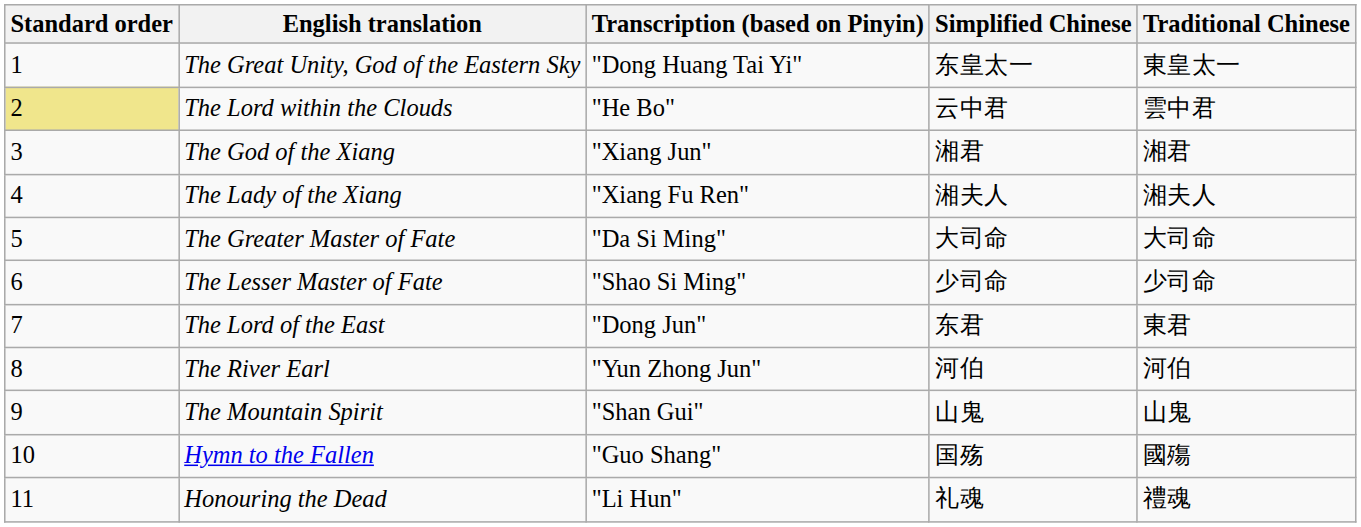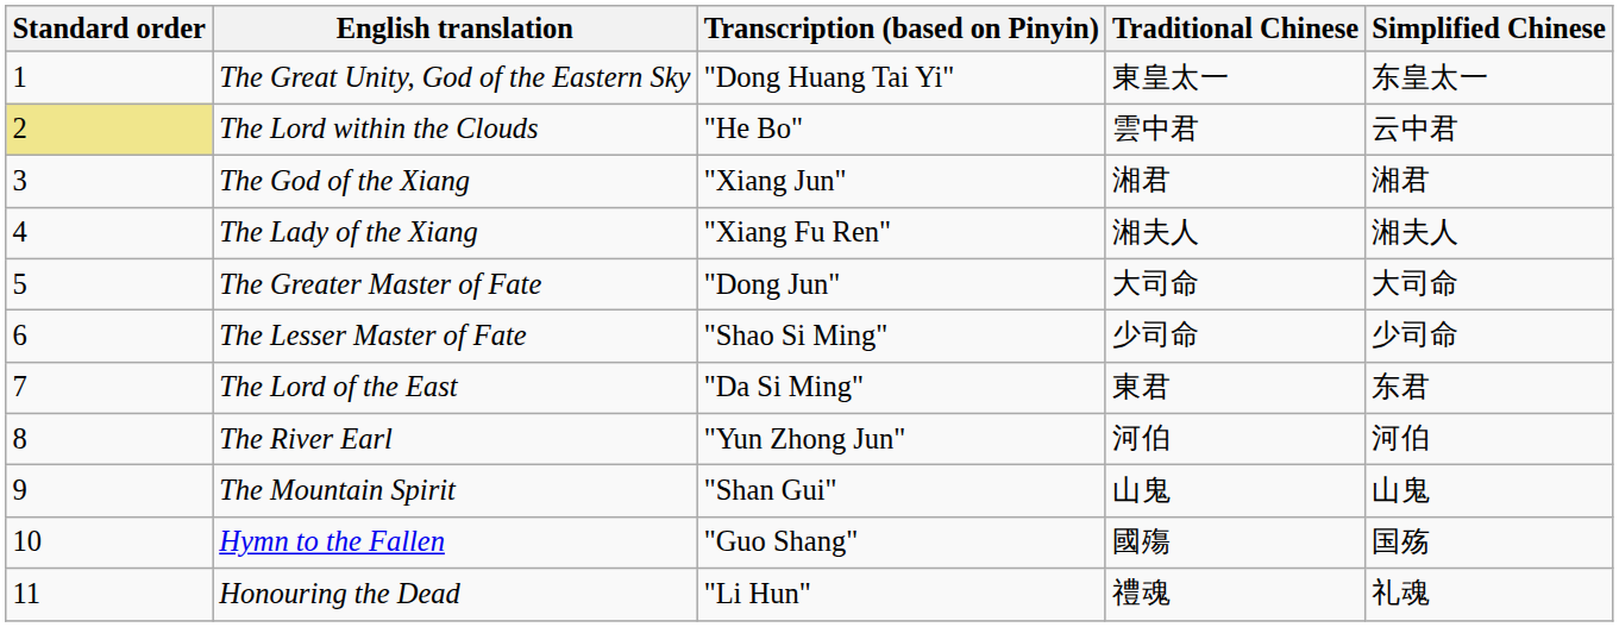columns swapped: Traditional Chinese <-> Simplified Chinese
The Greater Master of Fate | Transcription (based on Pinyin): "Da Si Ming" -> "Dong Jun"
The Lord of the East | Transcription (based on Pinyin): "Dong Jun" -> "Da Si Ming"
